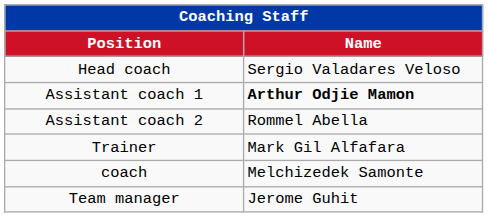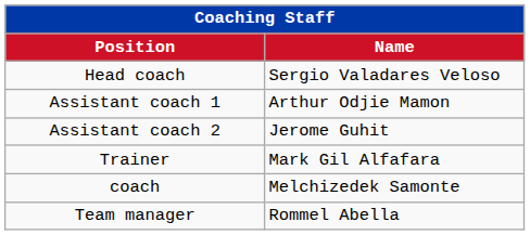Assistant coach 1 | Name: bold -> normal
Assistant coach 2 | Name: Rommel Abella -> Jerome Guhit
Team manager | Name: Jerome Guhit -> Rommel Abella
